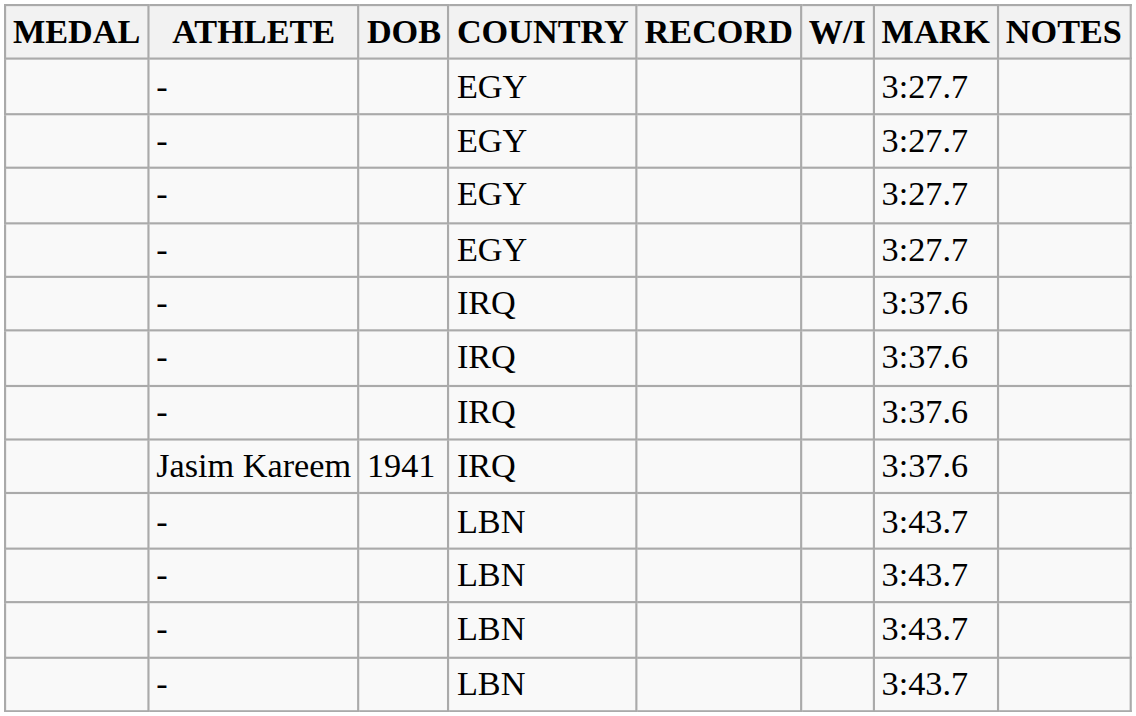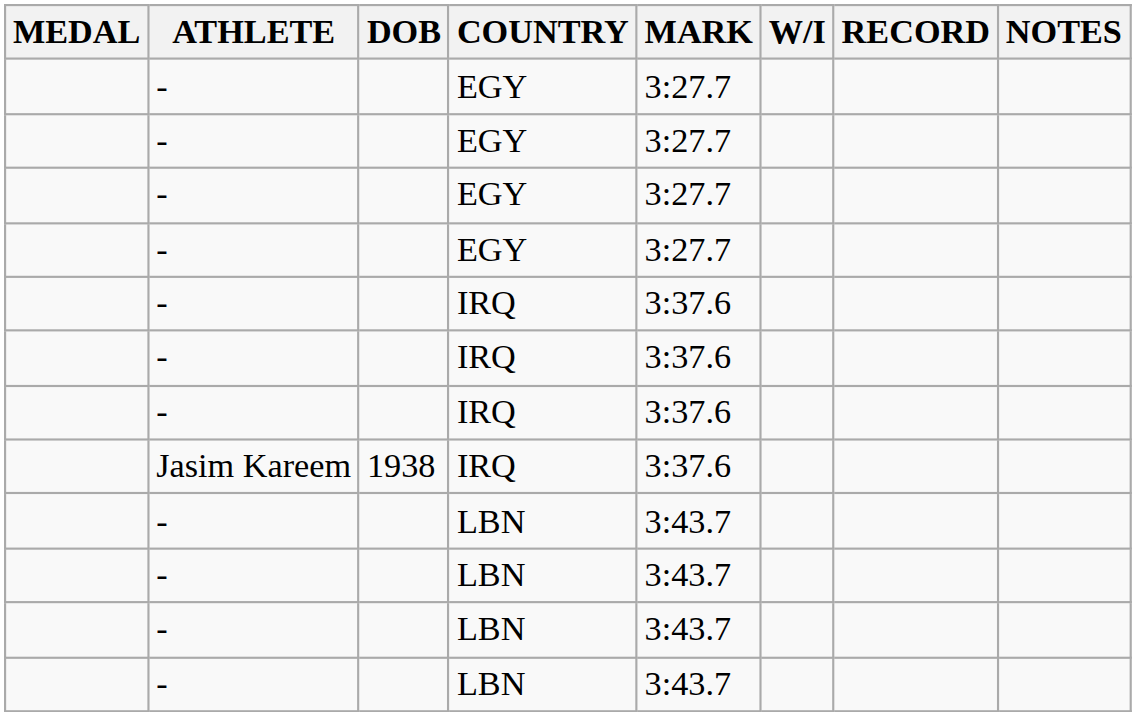columns swapped: MARK <-> RECORD
Jasim Kareem / IRQ | DOB: 1941 -> 1938
